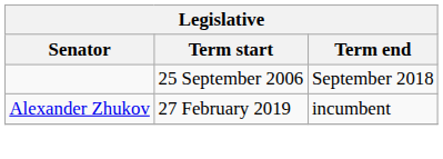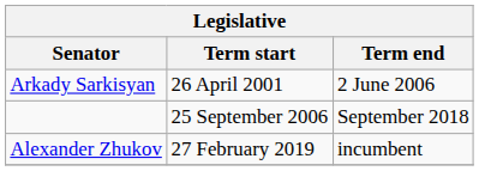+ row: Arkady Sarkisyan | 26 April 2001 | 2 June 2006
